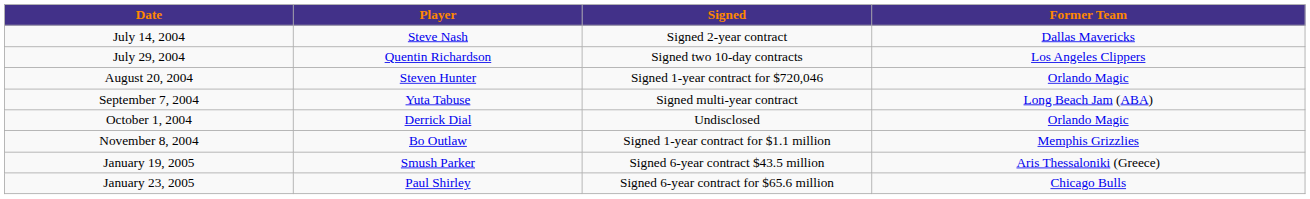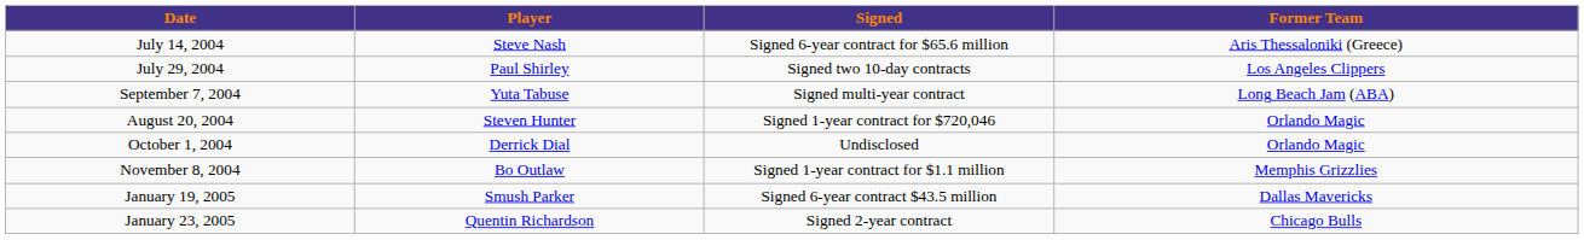July 14, 2004 | Signed: Signed 2-year contract -> Signed 6-year contract for $65.6 million
July 14, 2004 | Former Team: Dallas Mavericks -> Aris Thessaloniki (Greece)
July 29, 2004 | Player: Quentin Richardson -> Paul Shirley
rows swapped: August 20, 2004 <-> September 7, 2004
January 19, 2005 | Former Team: Aris Thessaloniki (Greece) -> Dallas Mavericks
January 23, 2005 | Player: Paul Shirley -> Quentin Richardson
January 23, 2005 | Signed: Signed 6-year contract for $65.6 million -> Signed 2-year contract
